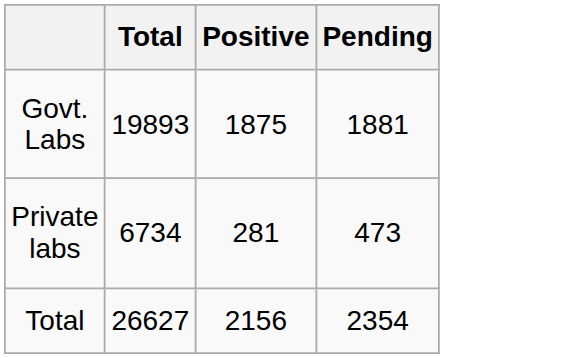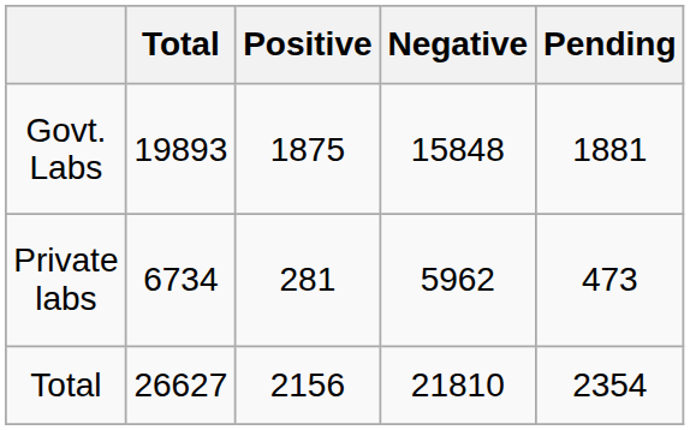+ column: Negative | 15848 | 5962 | 21810
